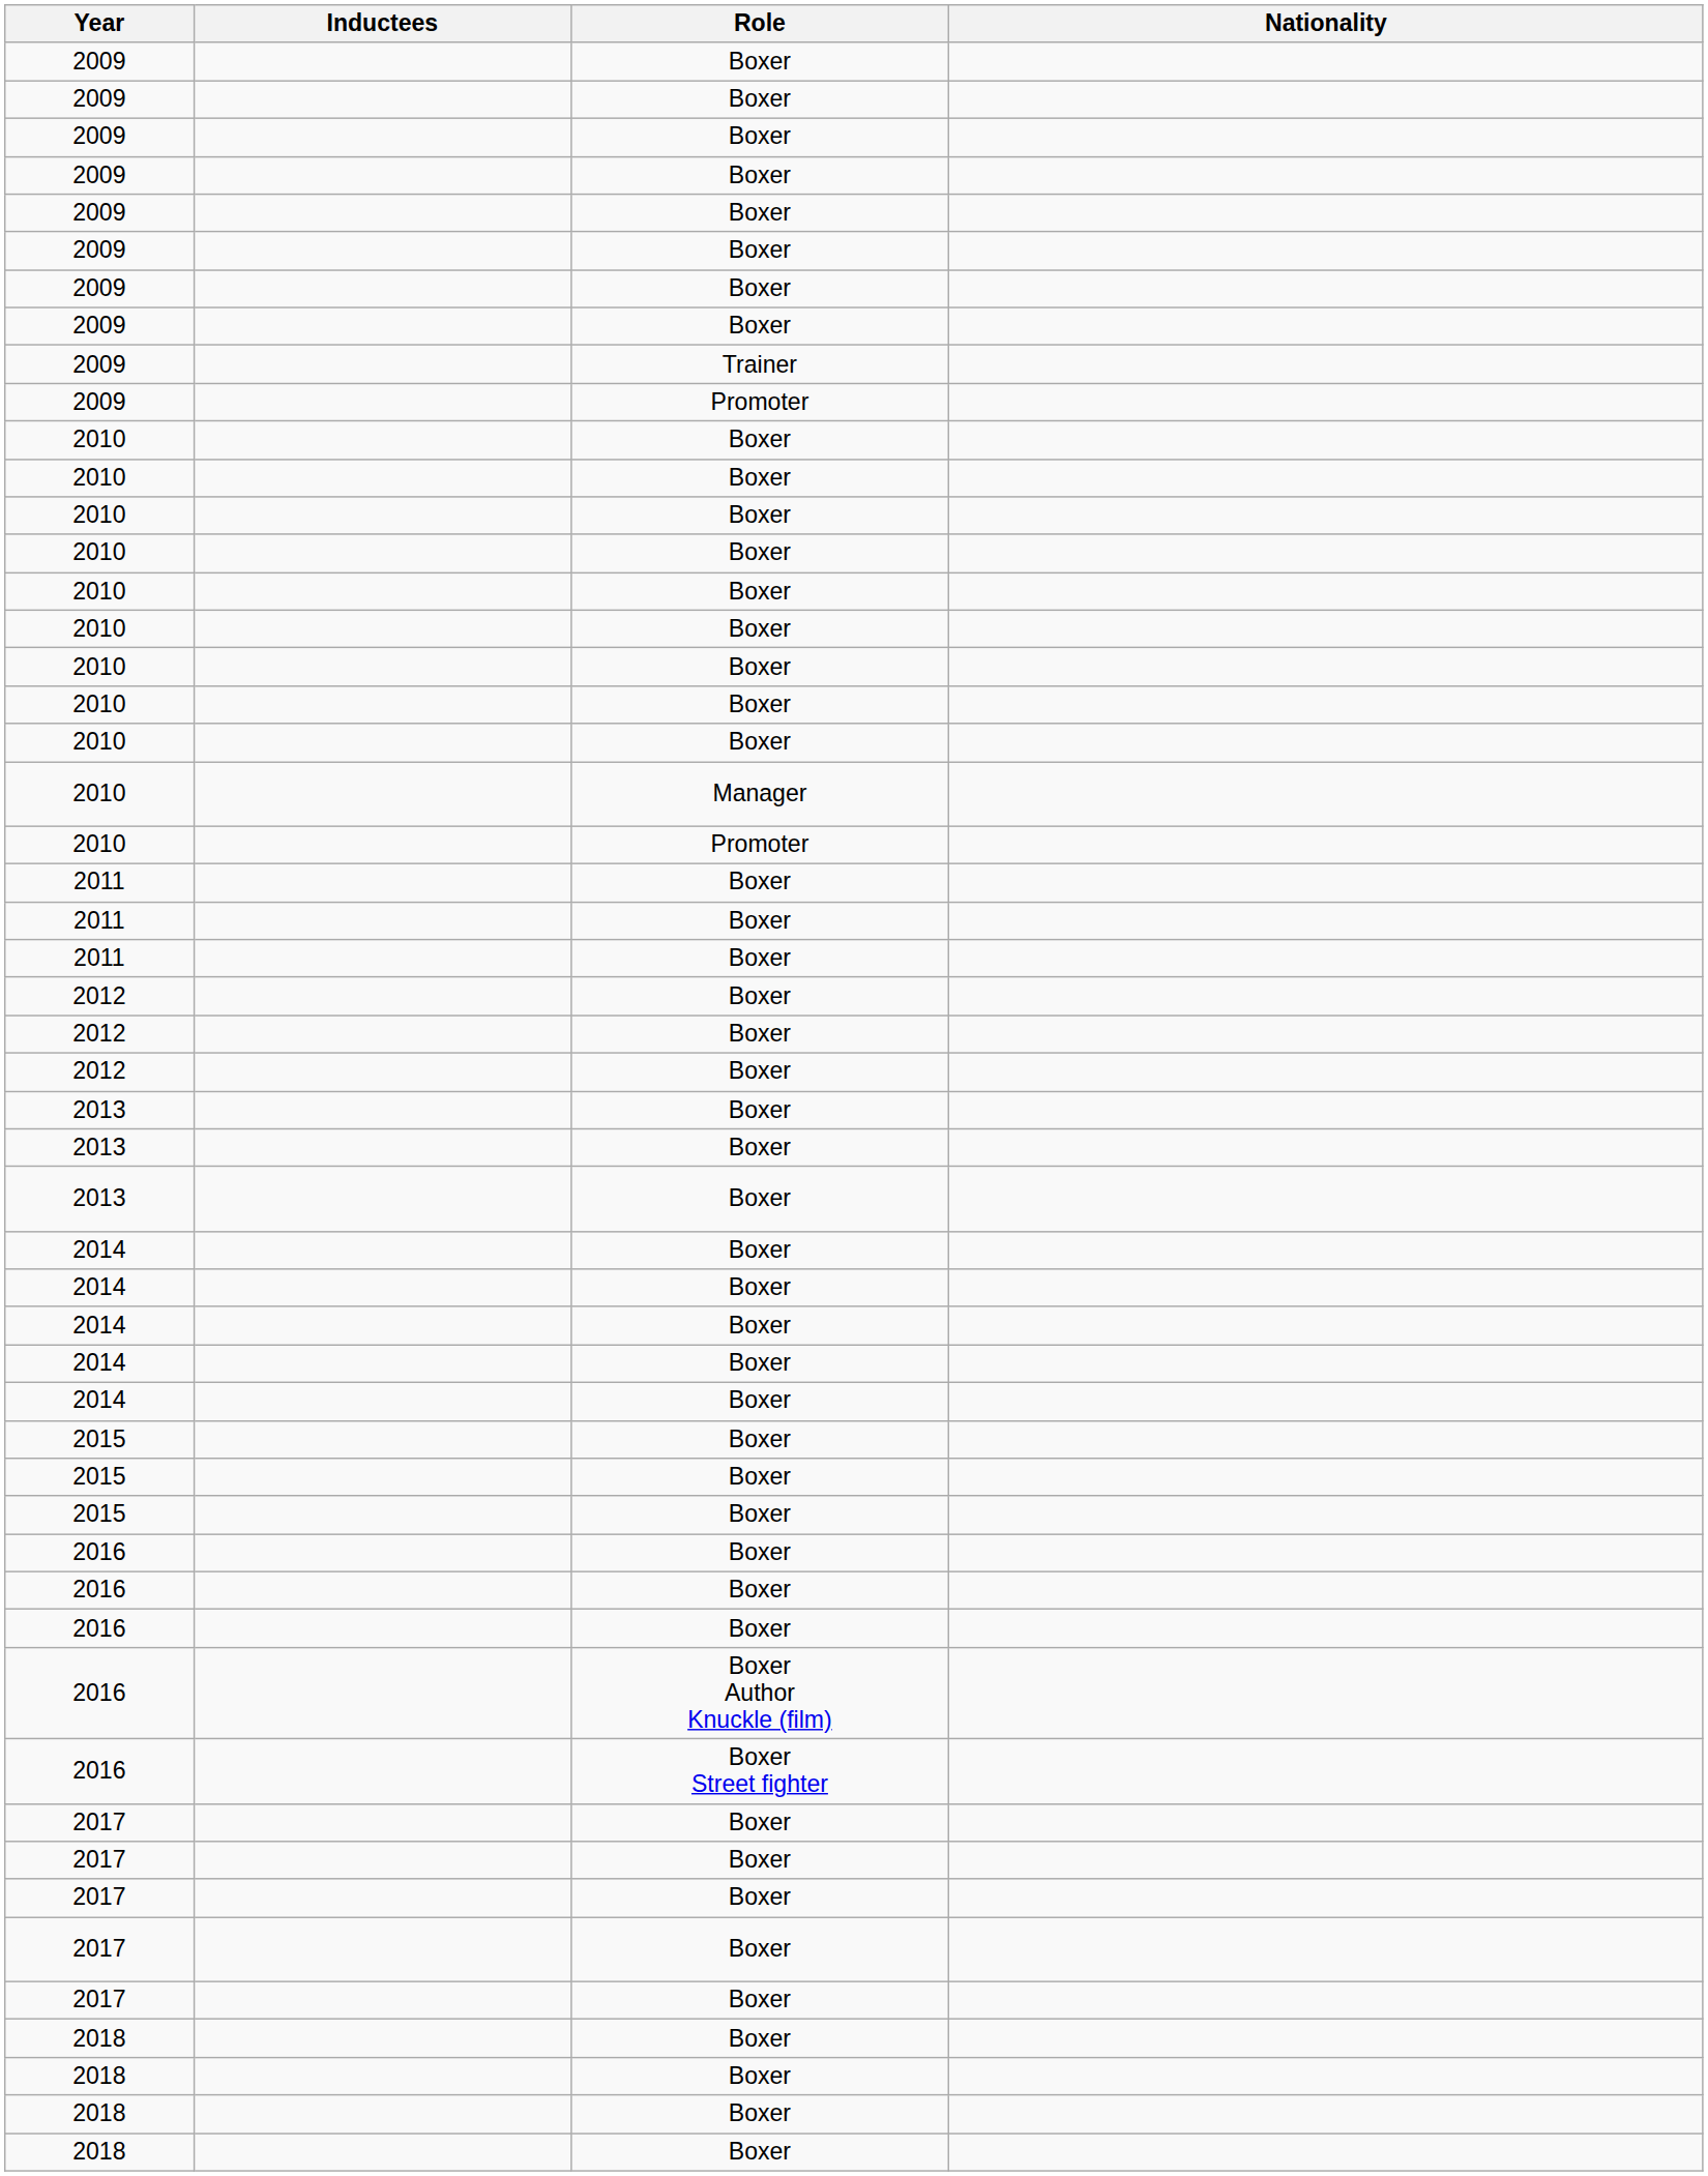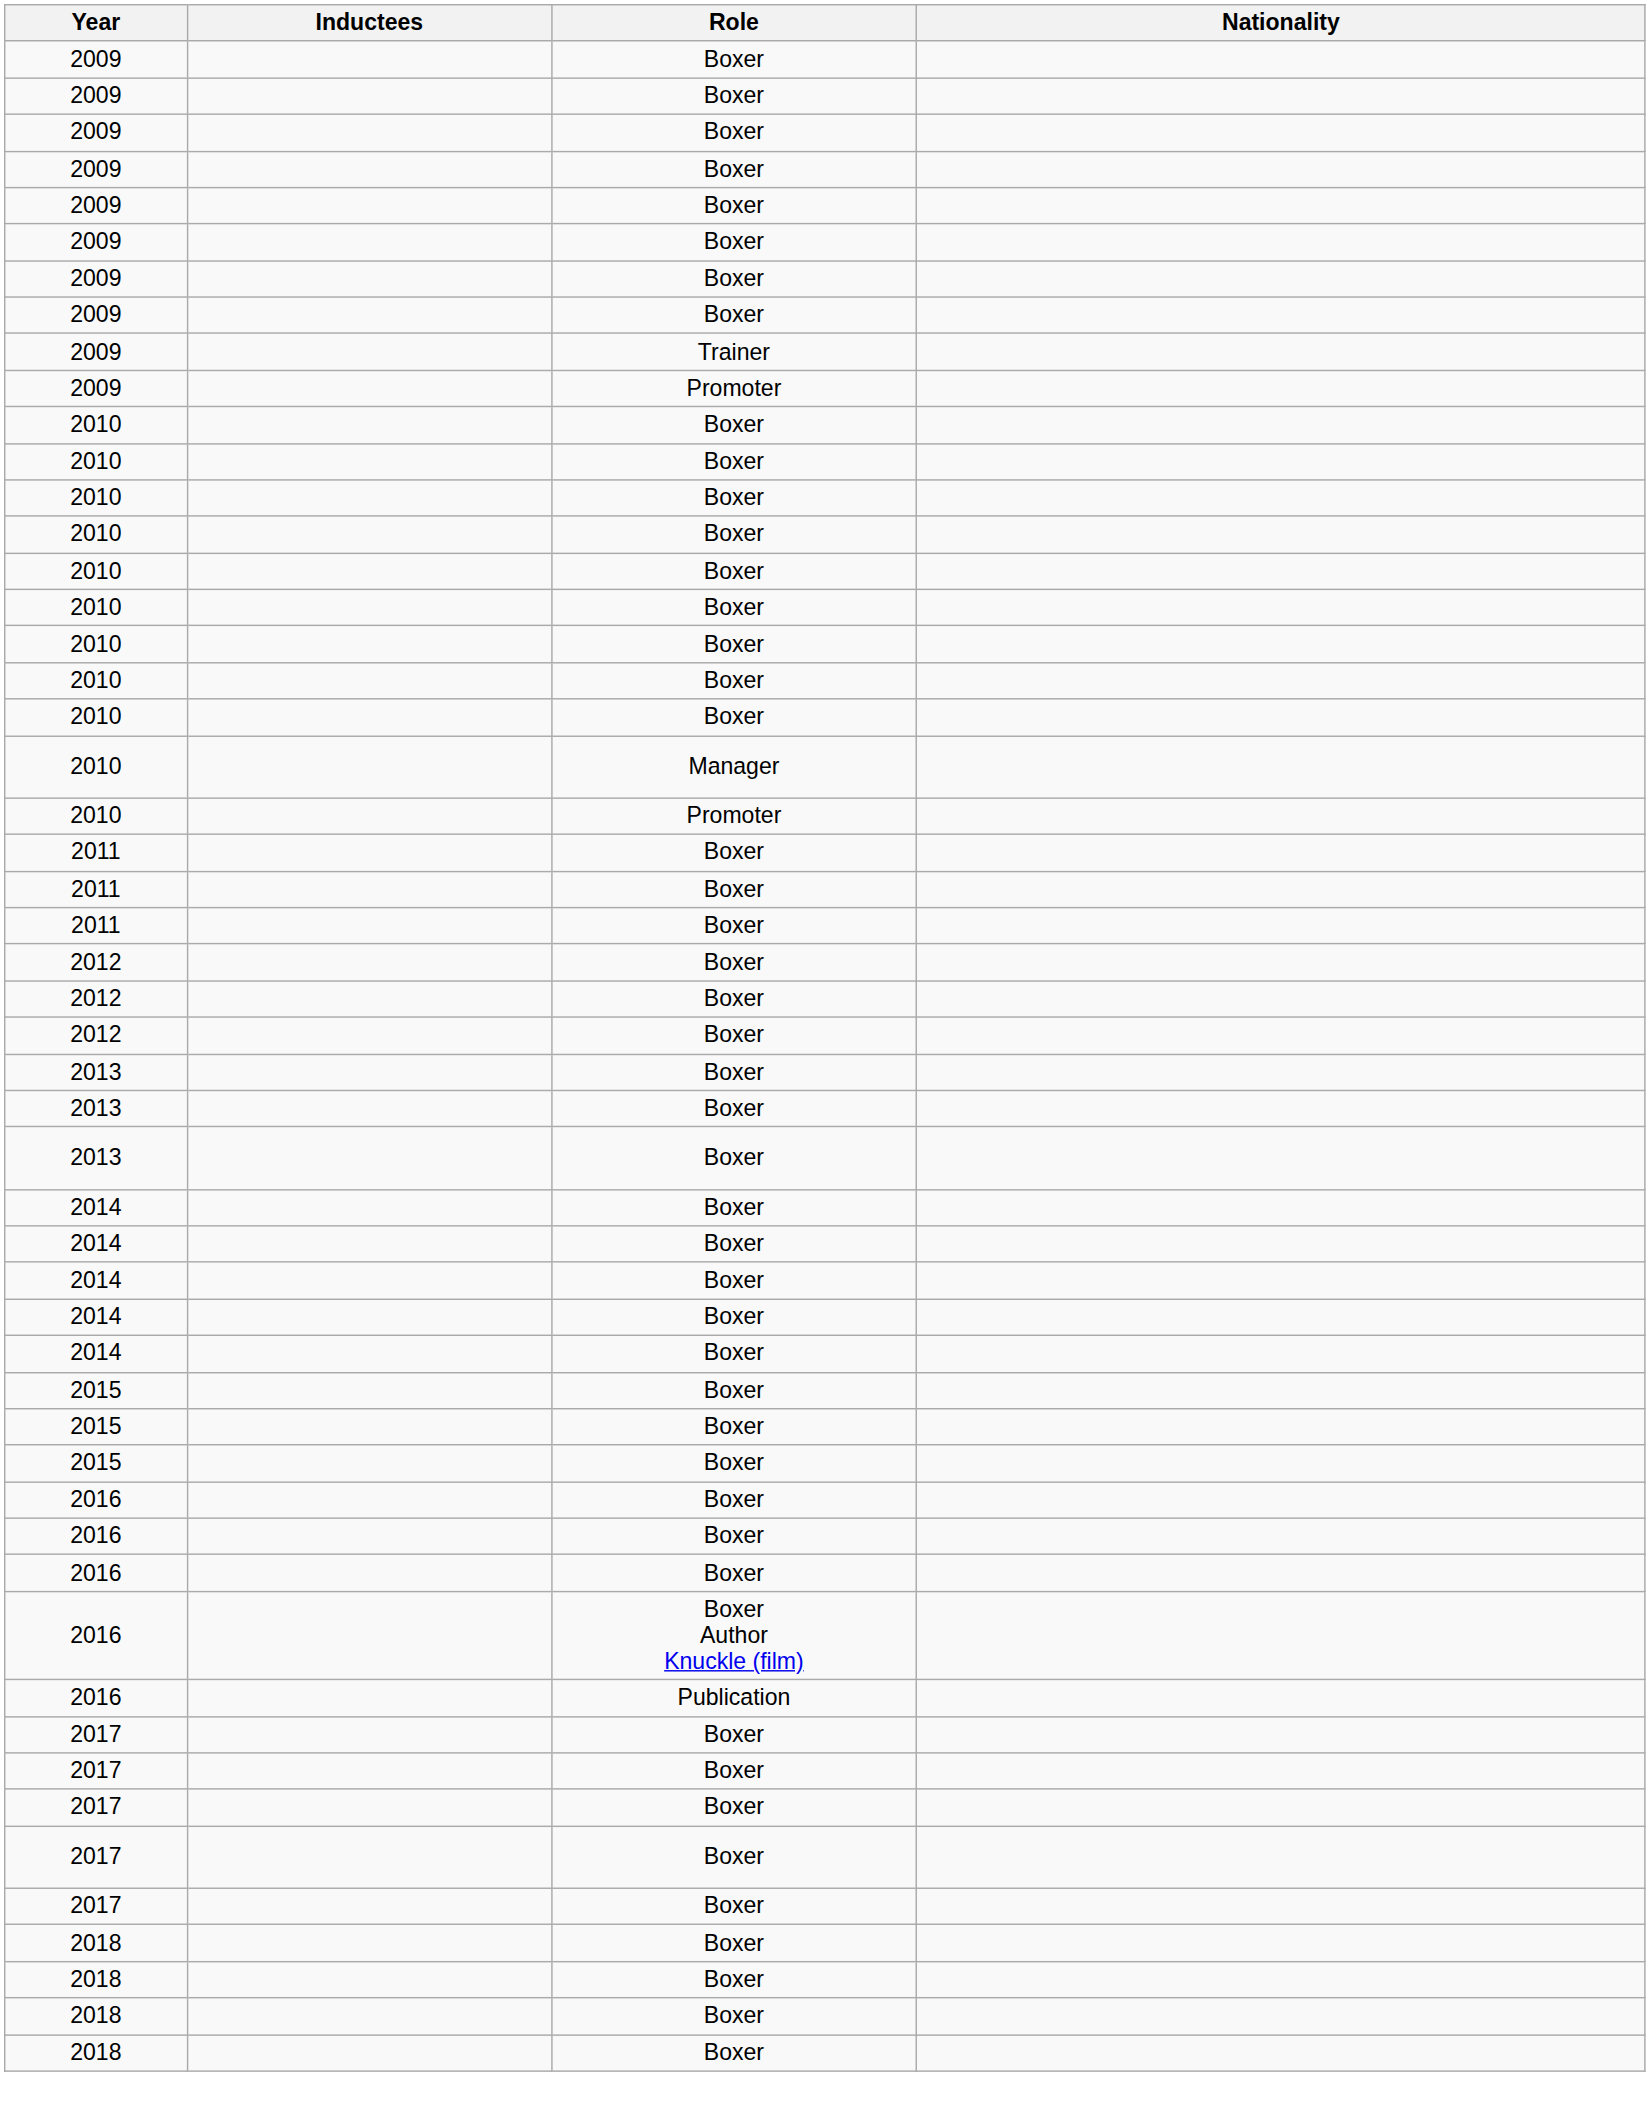- row: 2016 | Boxer Street fighter
+ row: 2016 | Publication
